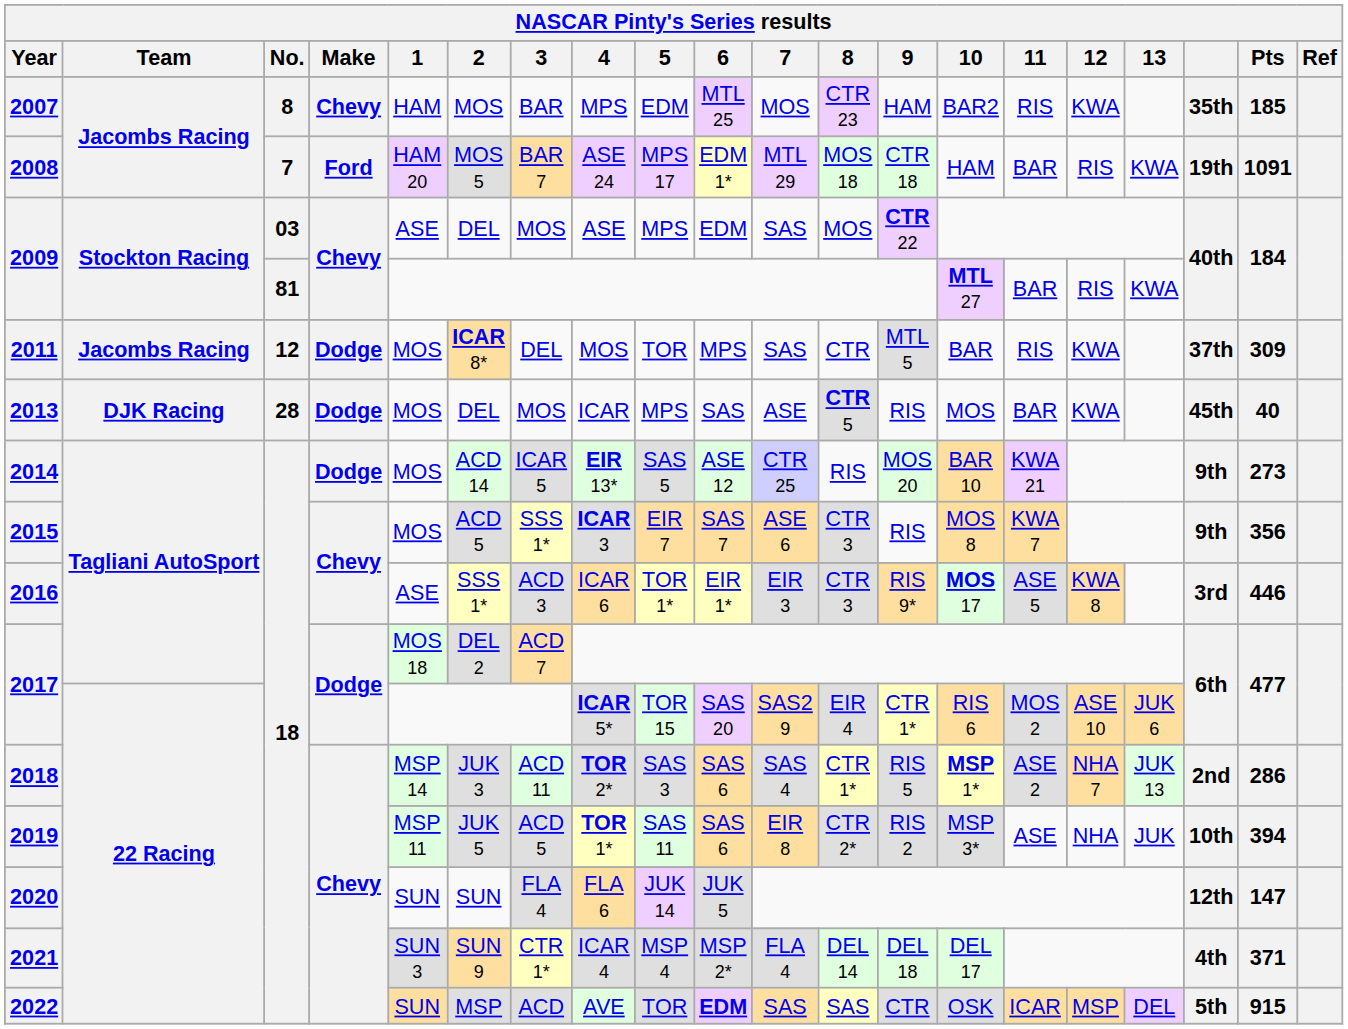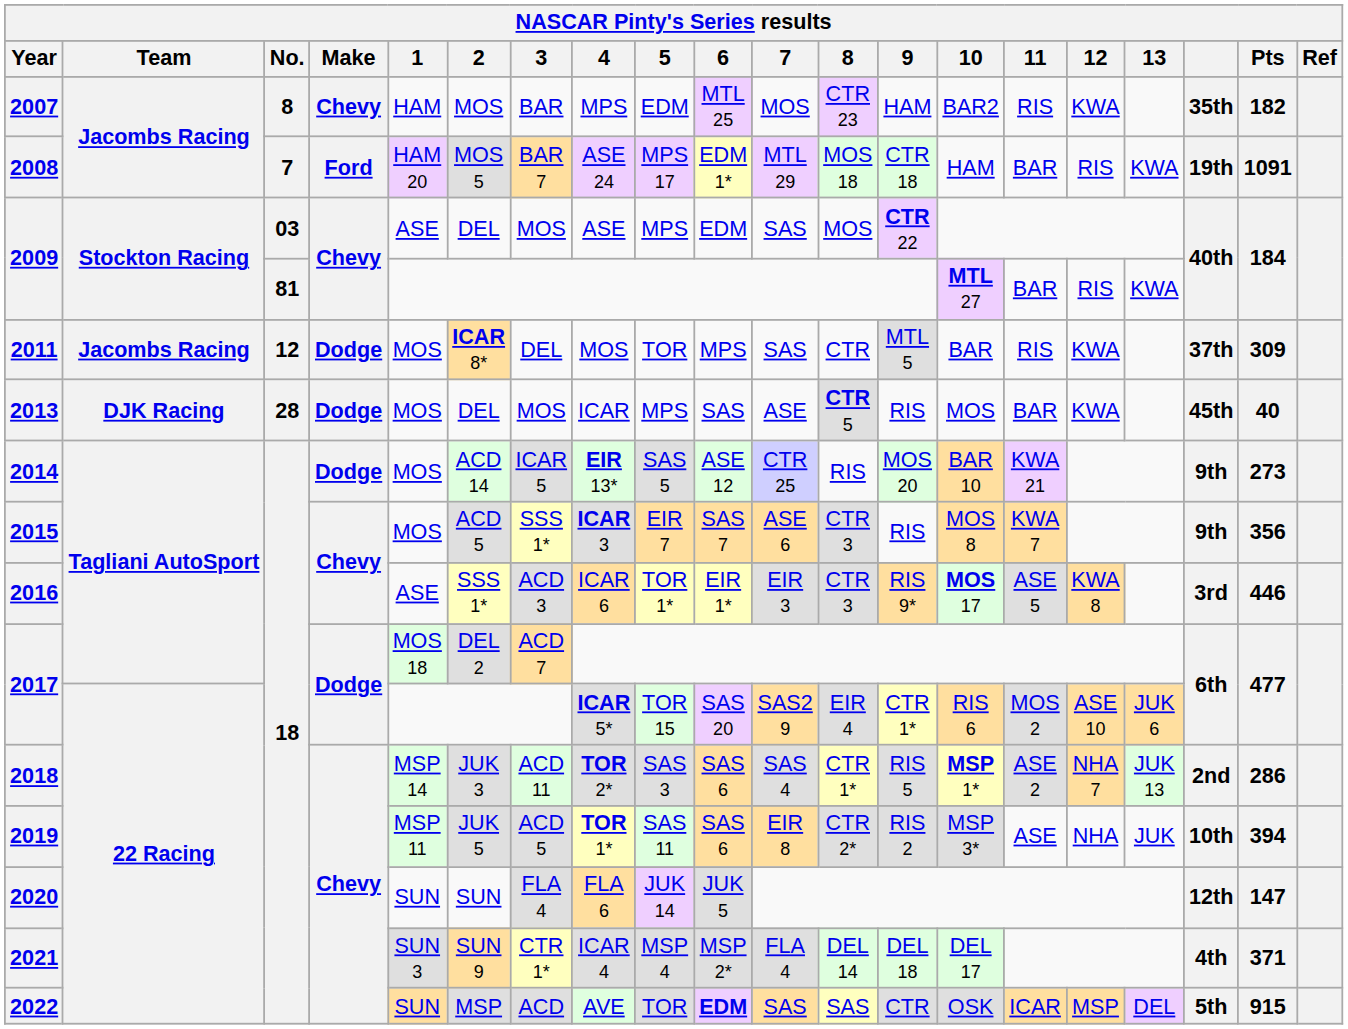2007 | Pts: 185 -> 182
